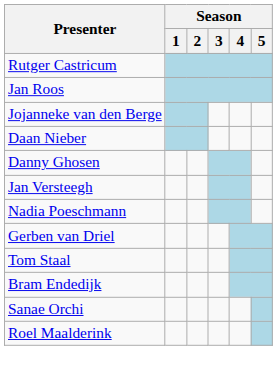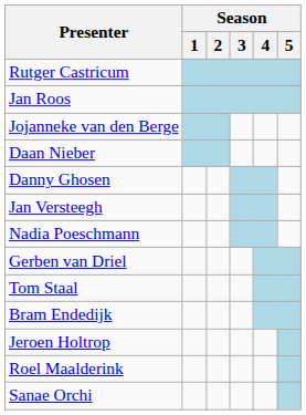+ row: Jeroen Holtrop
rows swapped: Roel Maalderink <-> Sanae Orchi
